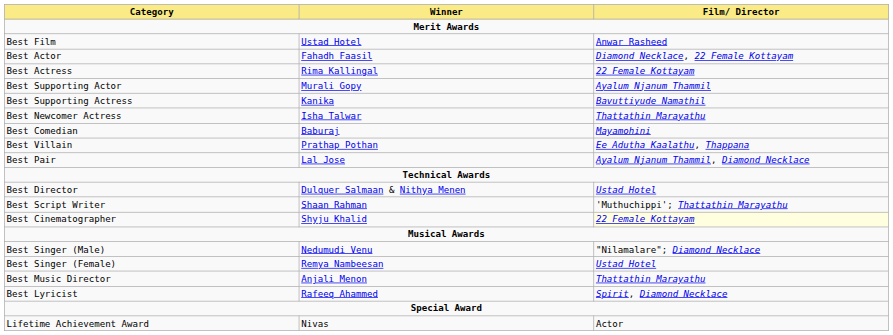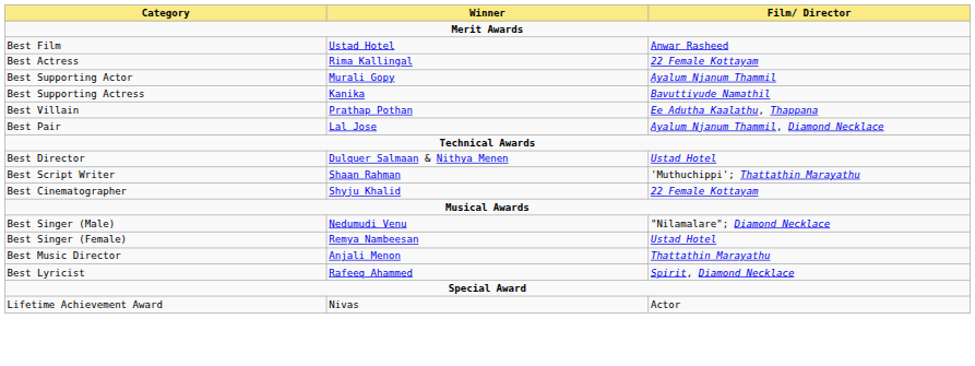- row: Best Actor | Fahadh Faasil | Diamond Necklace, 22 Female Kottayam
- row: Best Newcomer Actress | Isha Talwar | Thattathin Marayathu
- row: Best Comedian | Baburaj | Mayamohini
Best Cinematographer | Film/ Director: lightyellow background -> no background
